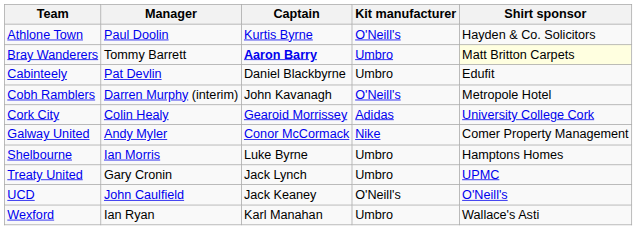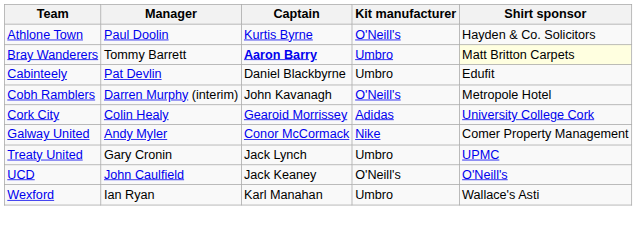- row: Shelbourne | Ian Morris | Luke Byrne | Umbro | Hamptons Homes
